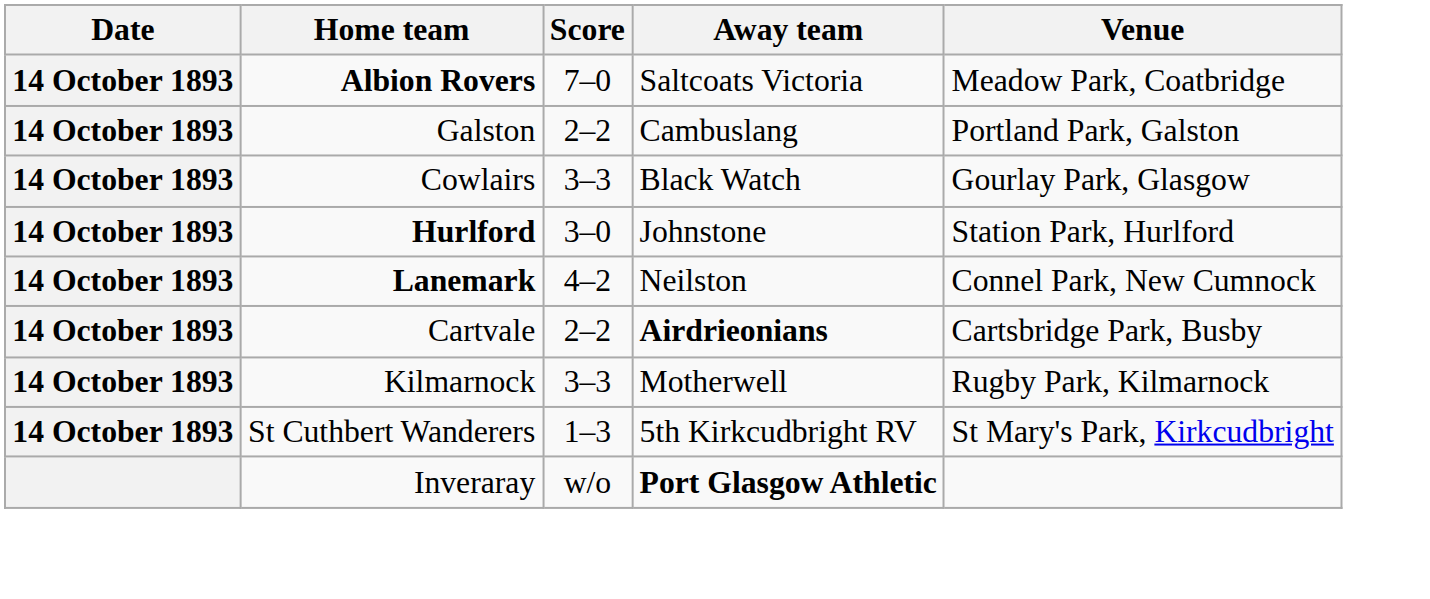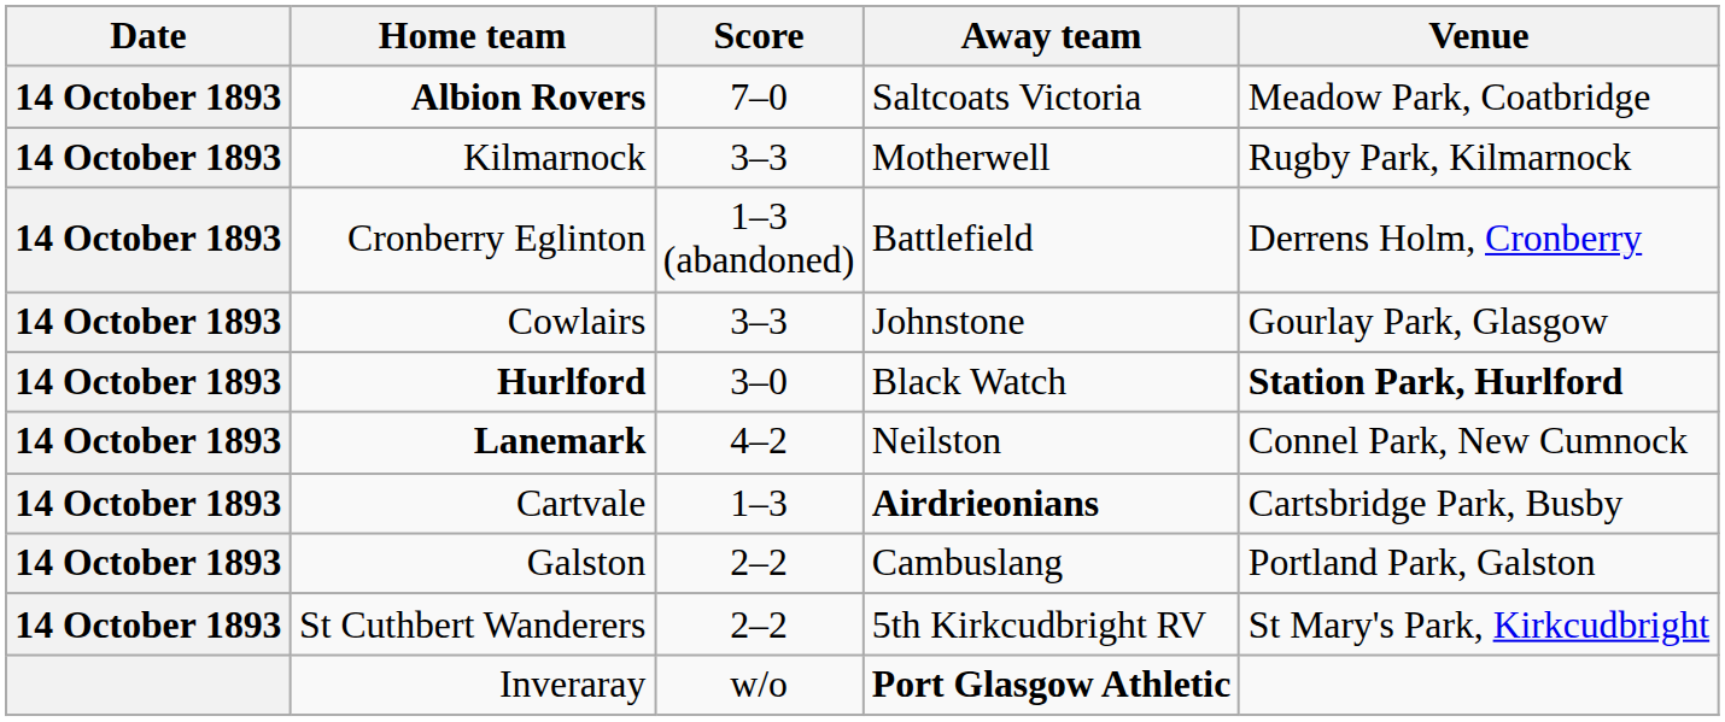rows swapped: Galston <-> Kilmarnock
+ row: 14 October 1893 | Cronberry Eglinton | 1–3 (abandoned) | Battlefield | Derrens Holm, Cronberry
Cowlairs | Away team: Black Watch -> Johnstone
Hurlford | Away team: Johnstone -> Black Watch
Hurlford | Venue: normal -> bold
Cartvale | Score: 2–2 -> 1–3
St Cuthbert Wanderers | Score: 1–3 -> 2–2
